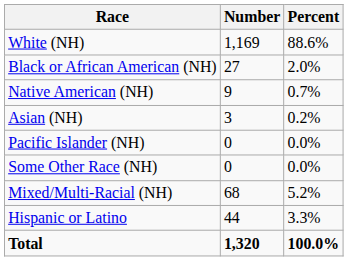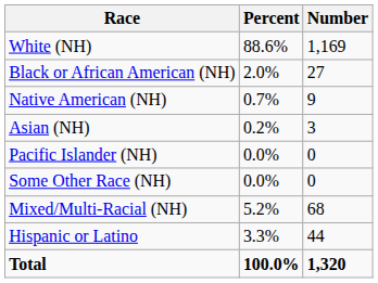columns swapped: Number <-> Percent
